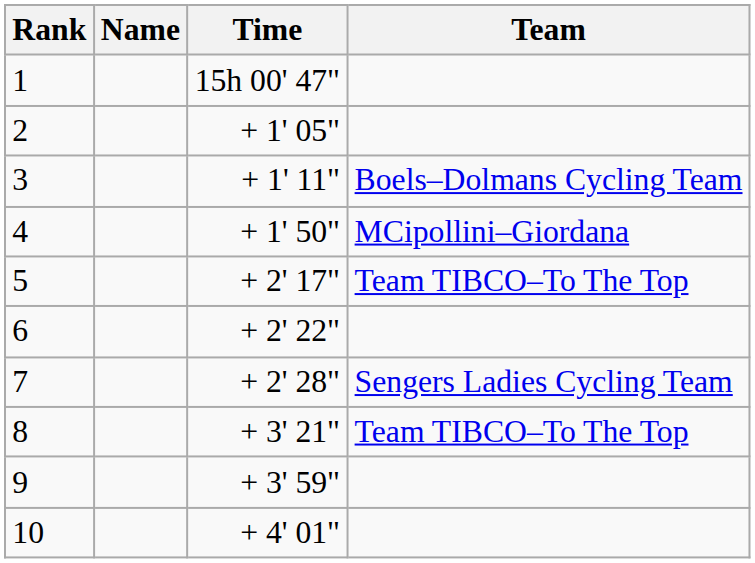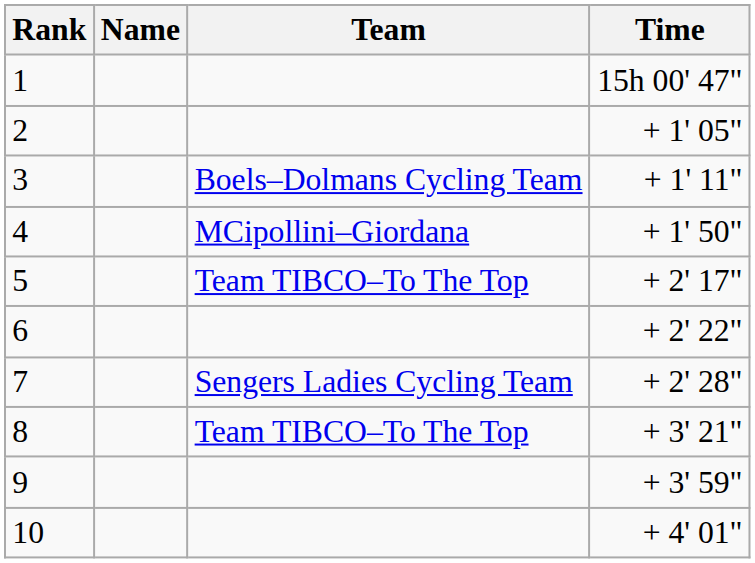columns swapped: Team <-> Time
